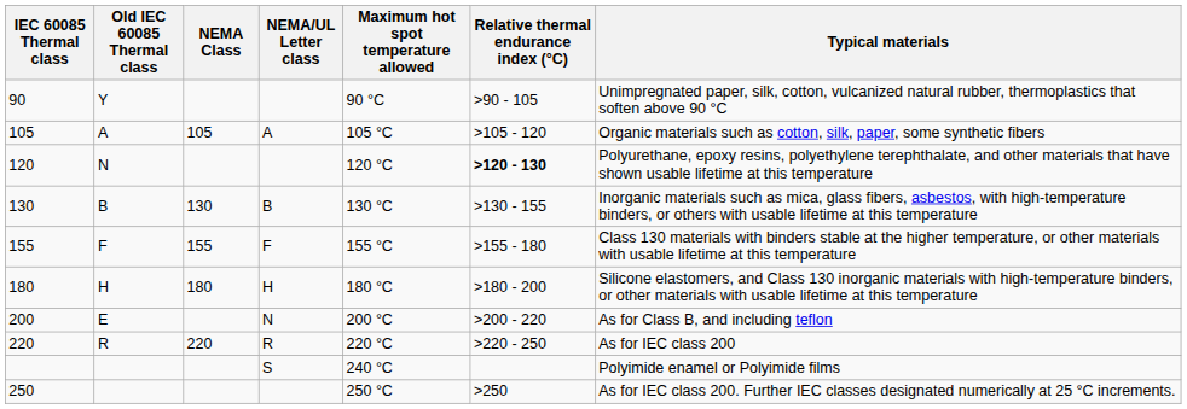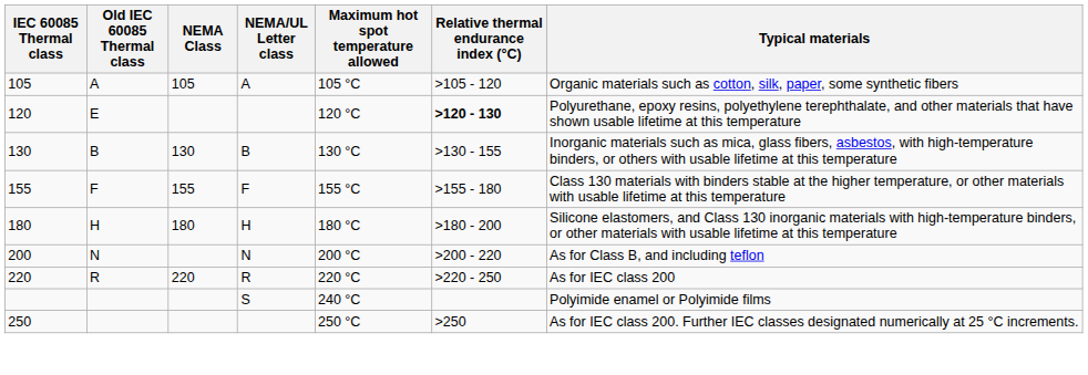- row: 90 | Y | 90 °C | >90 - 105 | Unimpregnated paper, silk, cotton, vulcanized natural rubber, thermoplastics that soften above 90 °C
120 | Old IEC 60085 Thermal class: N -> E
200 | Old IEC 60085 Thermal class: E -> N
